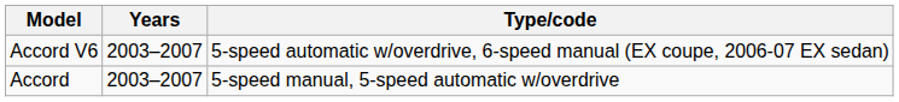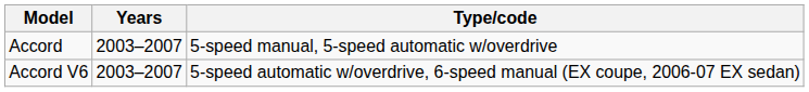rows swapped: Accord <-> Accord V6
